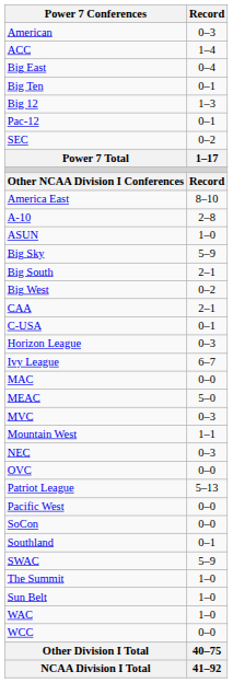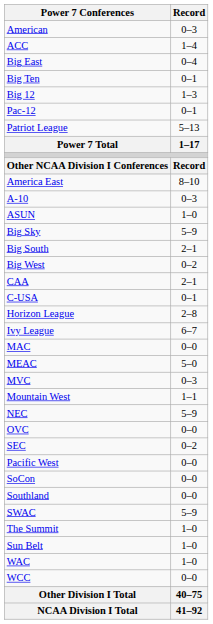rows swapped: SEC <-> Patriot League
A-10 | Record: 2–8 -> 0–3
Horizon League | Record: 0–3 -> 2–8
NEC | Record: 0–3 -> 5–9
Southland | Record: 0–1 -> 0–0
